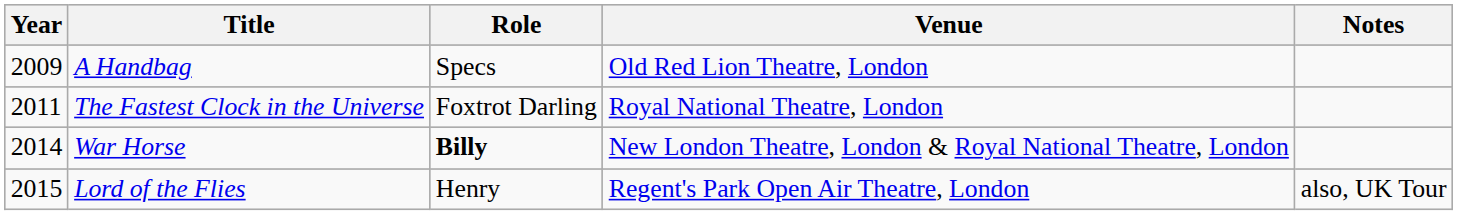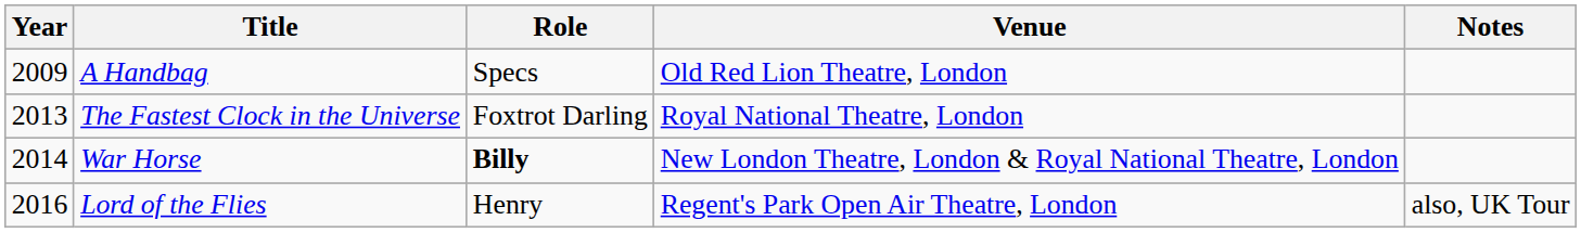The Fastest Clock in the Universe | Year: 2011 -> 2013
Lord of the Flies | Year: 2015 -> 2016
